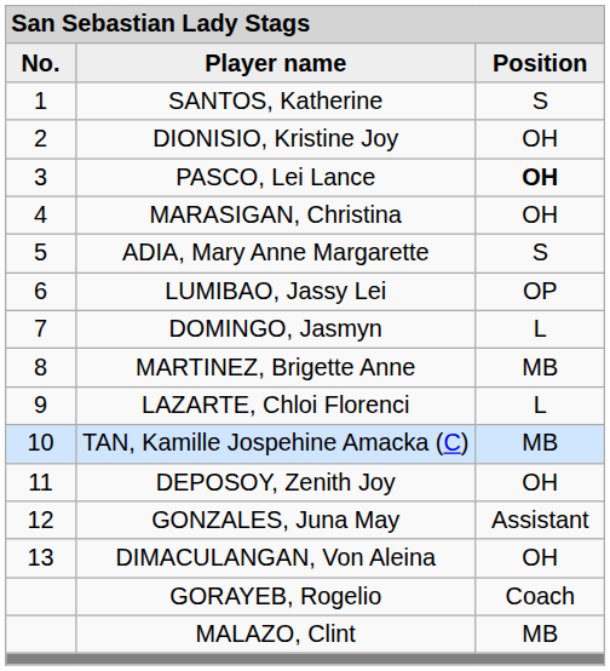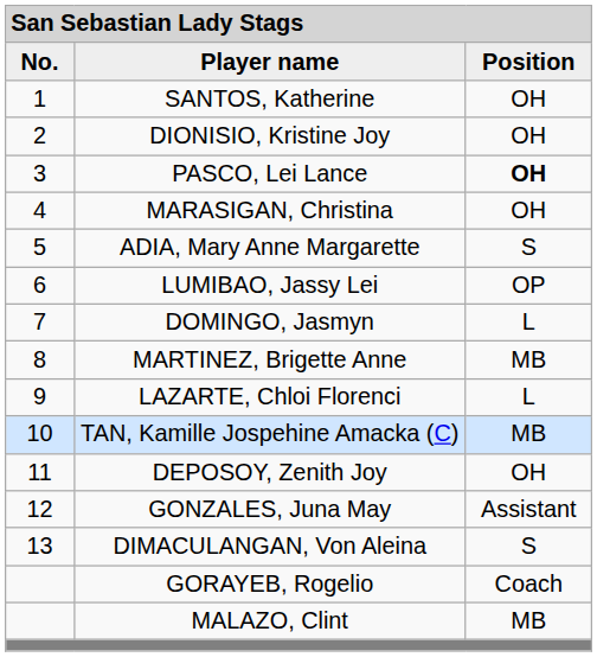SANTOS, Katherine | column 3: S -> OH
DIMACULANGAN, Von Aleina | column 3: OH -> S
